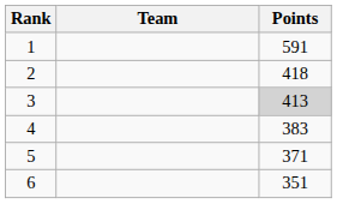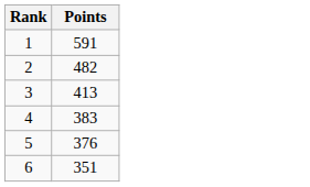- column: Team
2 | Points: 418 -> 482
3 | Points: lightgrey background -> no background
5 | Points: 371 -> 376
